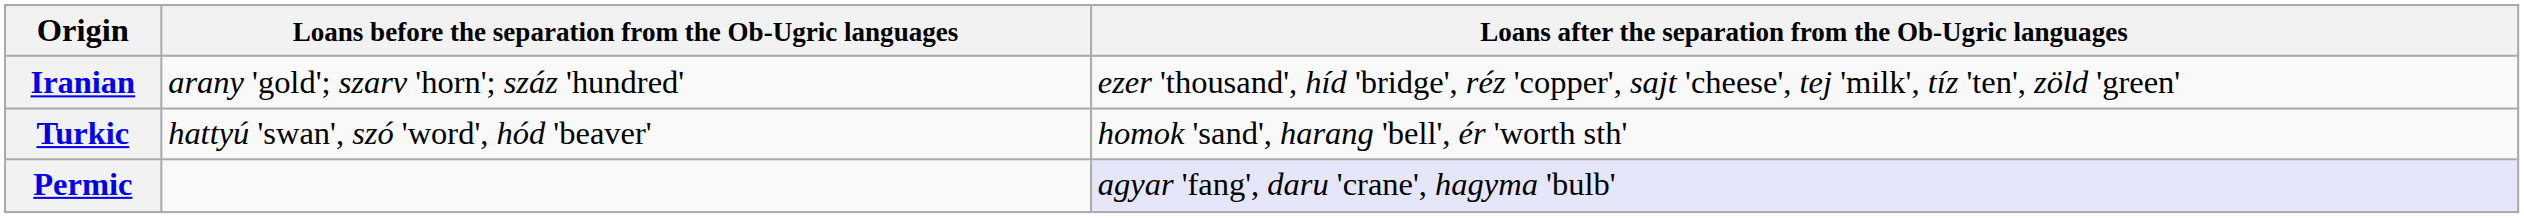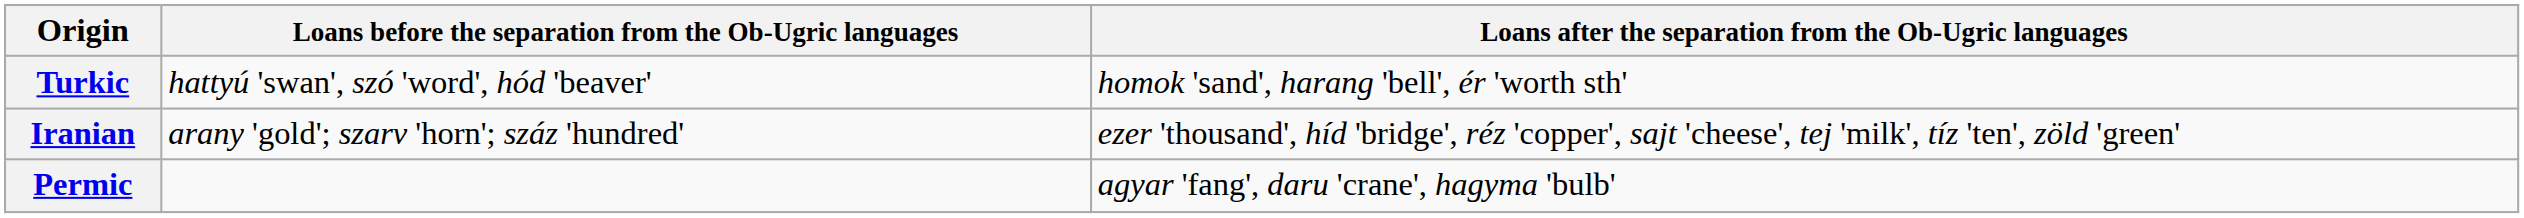rows swapped: Iranian <-> Turkic
Permic | Loans after the separation from the Ob-Ugric languages: lavender background -> no background
